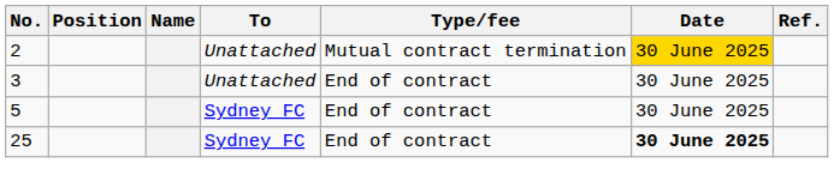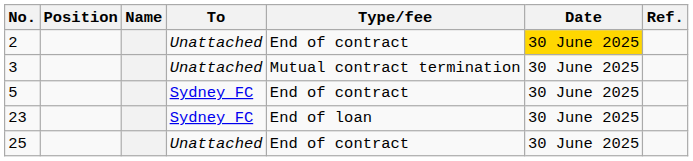2 | Type/fee: Mutual contract termination -> End of contract
3 | Type/fee: End of contract -> Mutual contract termination
+ row: 23 | Sydney FC | End of loan | 30 June 2025
25 | To: Sydney FC -> Unattached
25 | Date: bold -> normal
